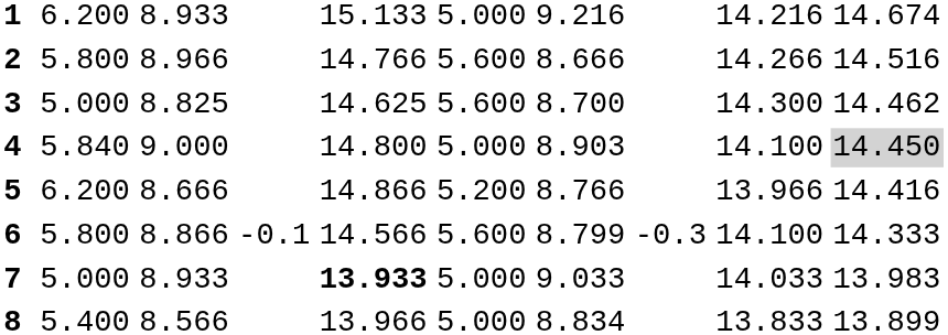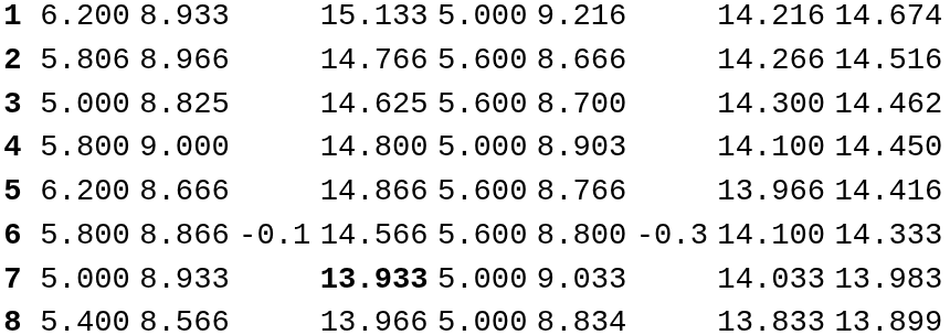2 | column 3: 5.800 -> 5.806
4 | column 3: 5.840 -> 5.800
4 | column 11: lightgrey background -> no background
5 | column 7: 5.200 -> 5.600
6 | column 8: 8.799 -> 8.800
